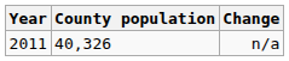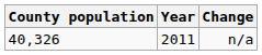columns swapped: Year <-> County population
